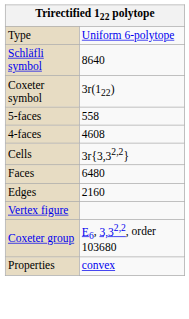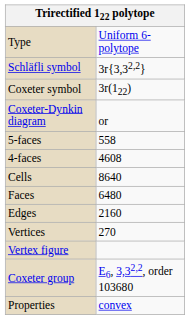Schläfli symbol | column 2: 8640 -> 3r{3,32,2}
+ row: Coxeter-Dynkin diagram | or
Cells | column 2: 3r{3,32,2} -> 8640
+ row: Vertices | 270
